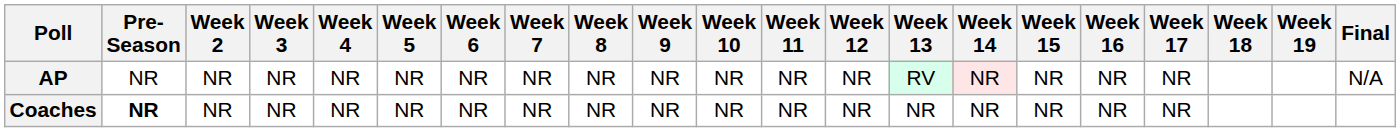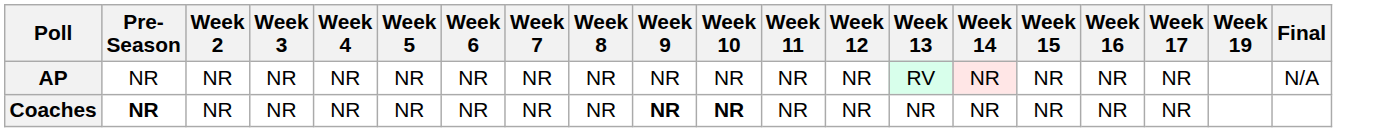- column: Week 18
Coaches | Week 9: normal -> bold
Coaches | Week 10: normal -> bold
